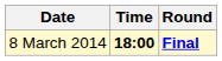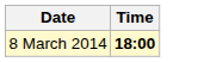- column: Round | Final
